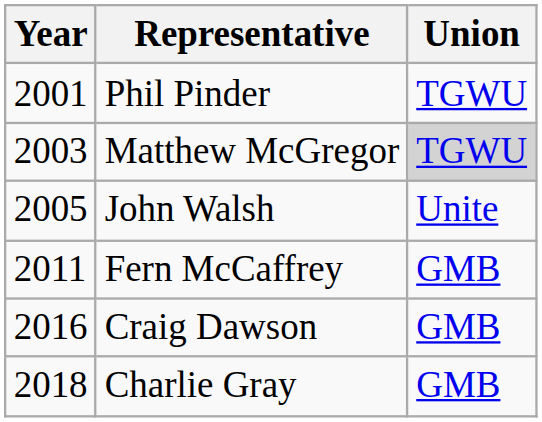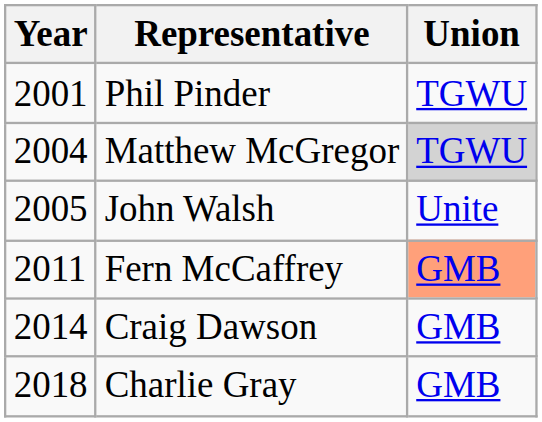Matthew McGregor | Year: 2003 -> 2004
Fern McCaffrey | Union: no background -> lightsalmon background
Craig Dawson | Year: 2016 -> 2014
